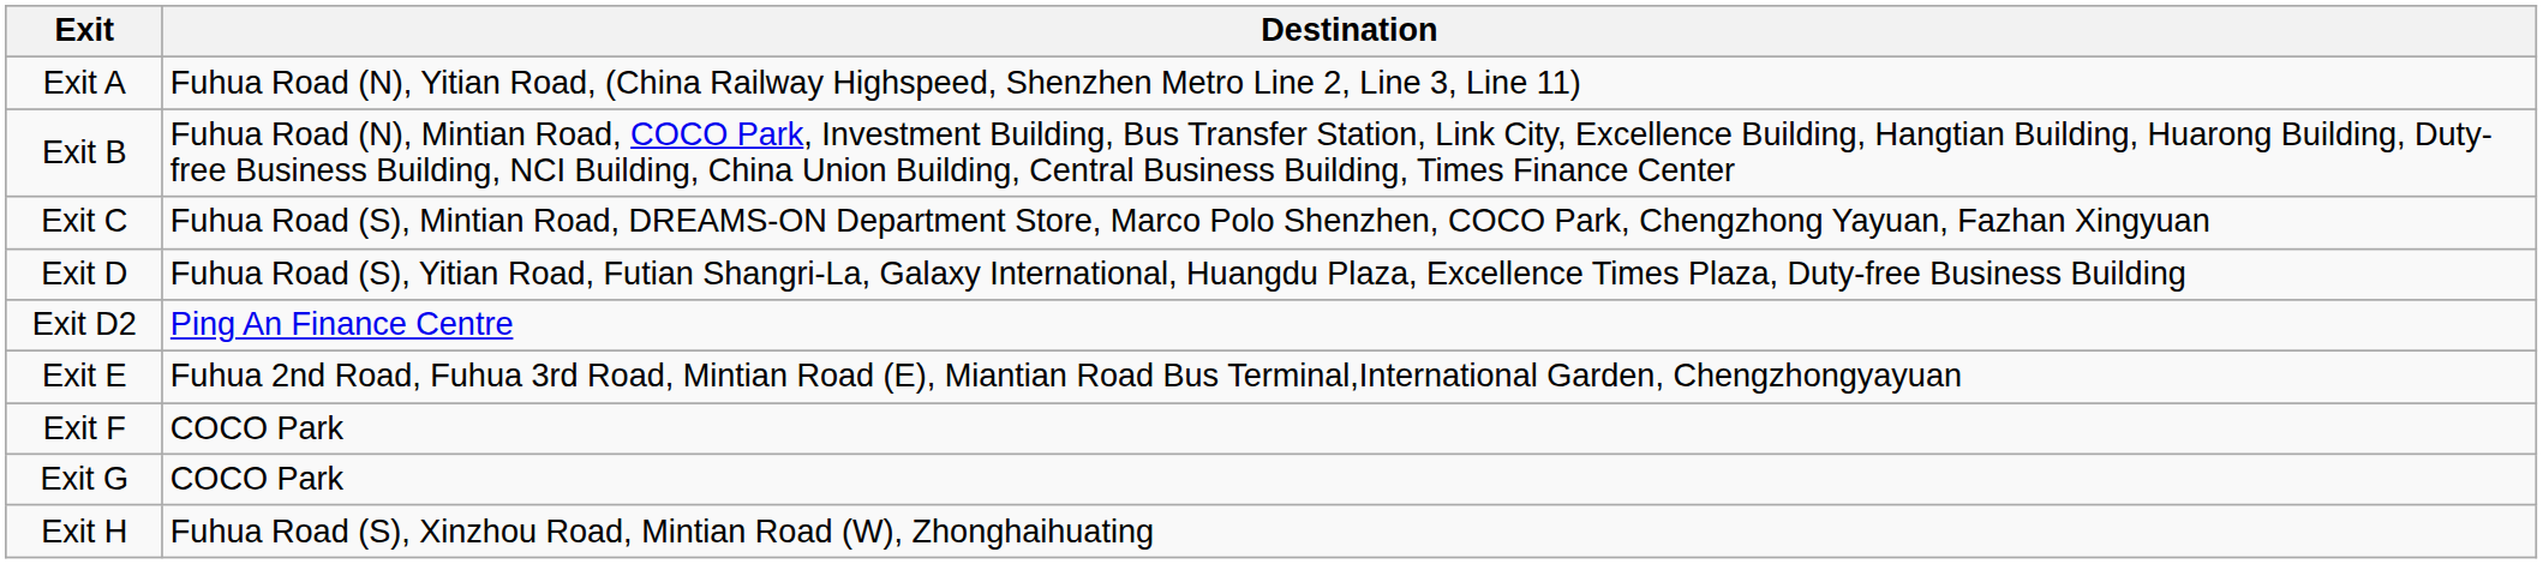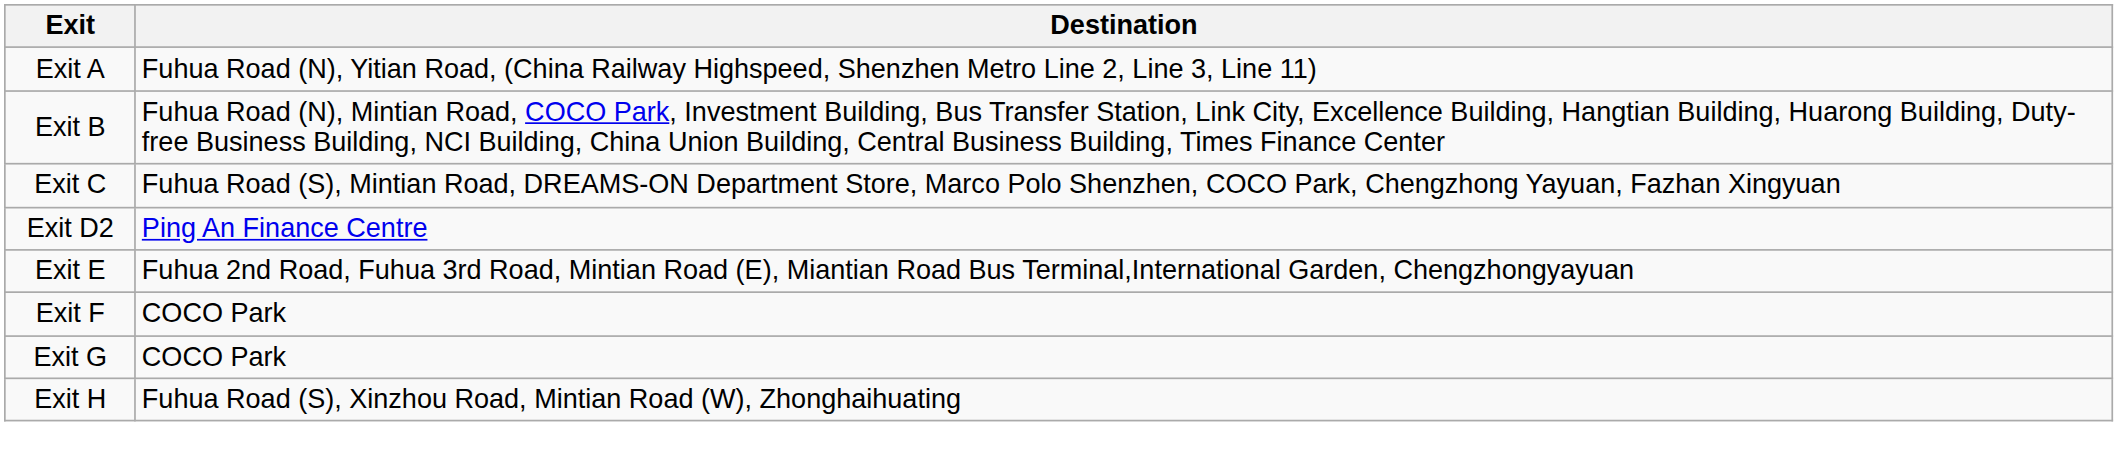- row: Exit D | Fuhua Road (S), Yitian Road, Futian Shangri-La, Galaxy International, Huangdu Plaza, Excellence Times Plaza, Duty-free Business Building
